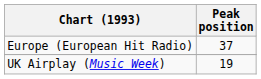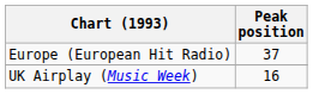UK Airplay (Music Week) | Peak position: 19 -> 16
